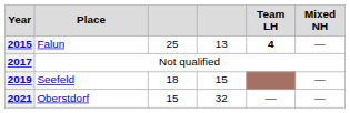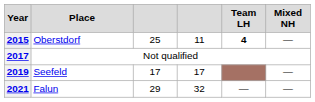2015 | Place: Falun -> Oberstdorf
2015 | column 4: 13 -> 11
2019 | column 3: 18 -> 17
2019 | column 4: 15 -> 17
2021 | Place: Oberstdorf -> Falun
2021 | column 3: 15 -> 29
